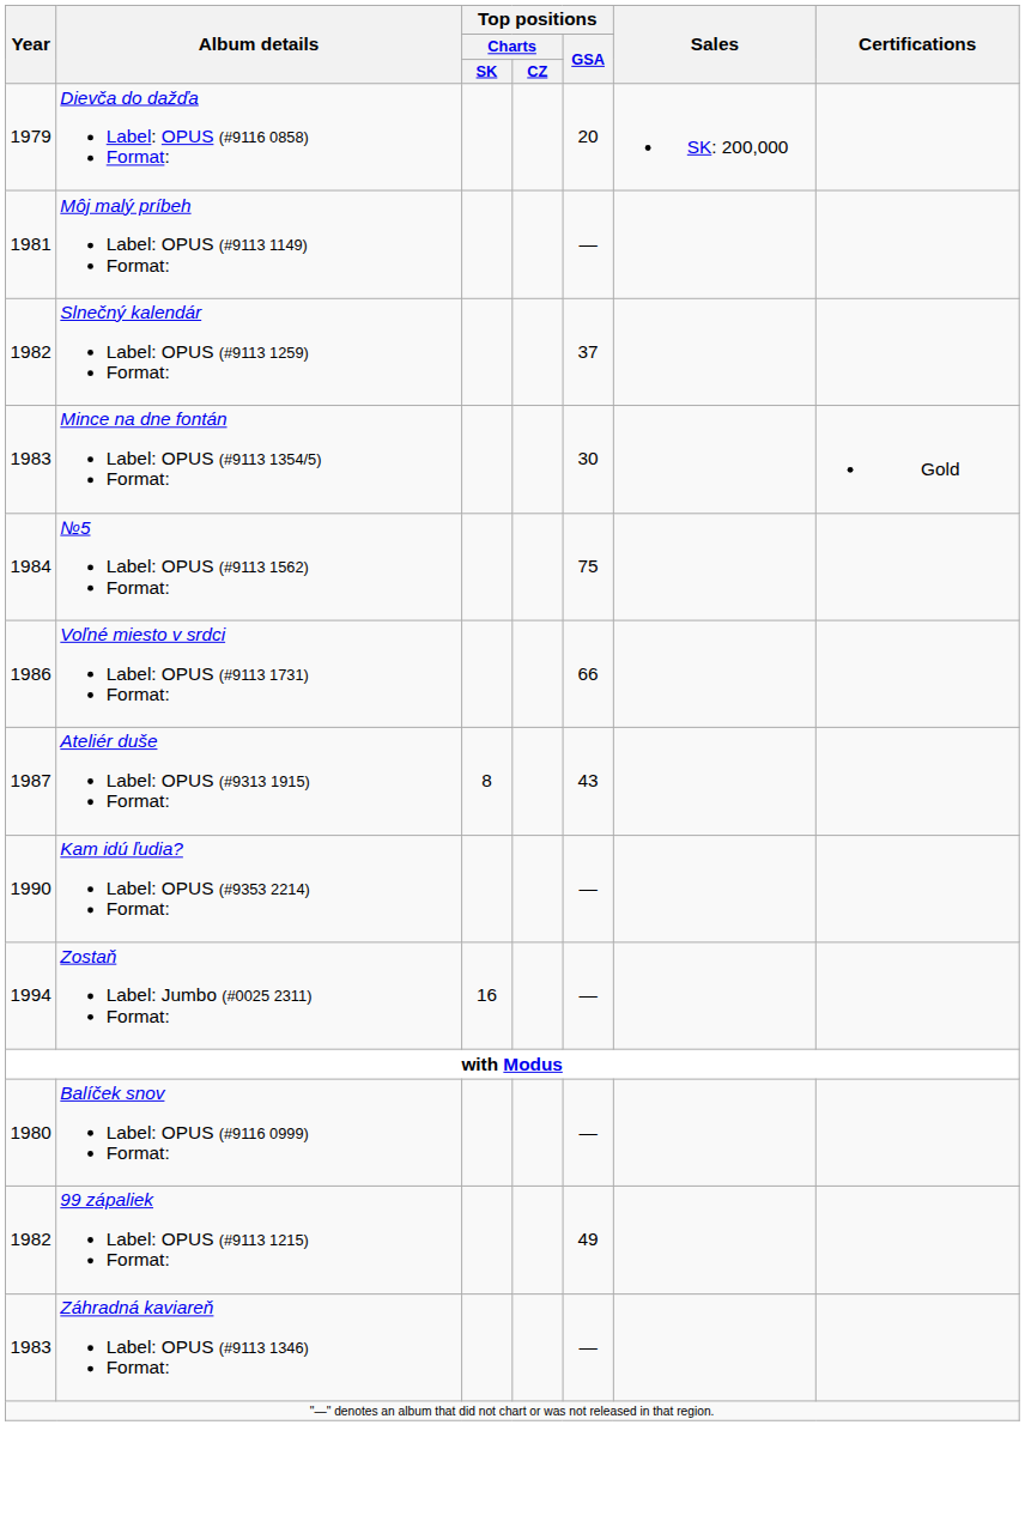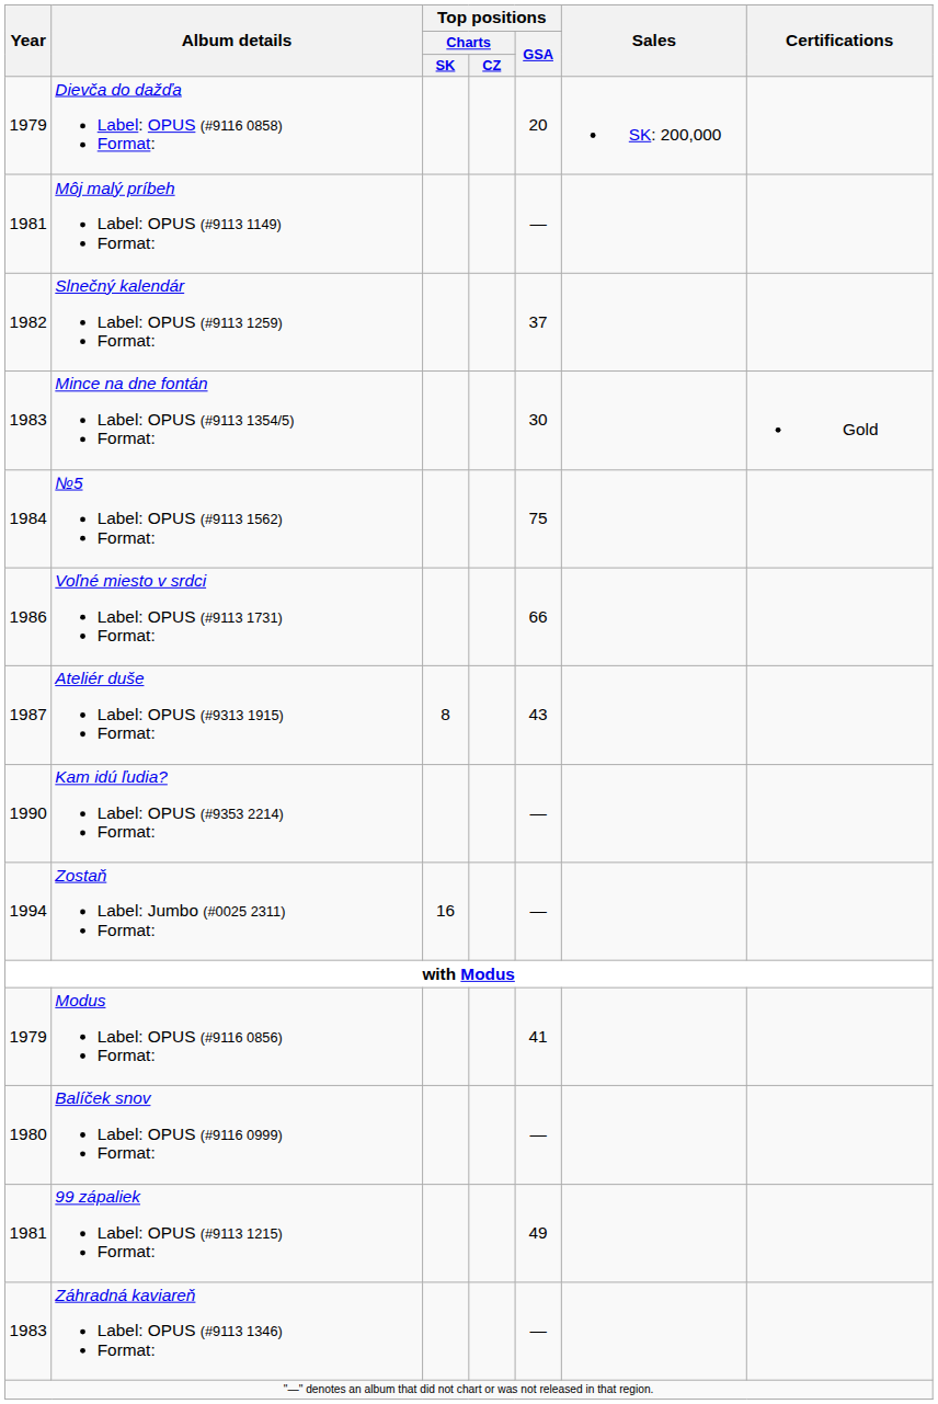+ row: 1979 | Modus Label: OPUS (#9116 0856) Format: | 41
99 zápaliek Label: OPUS (#9113 1215) Format: | Year: 1982 -> 1981
